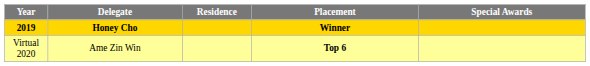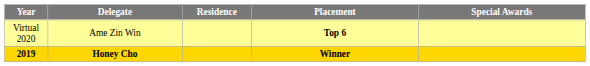rows swapped: Virtual 2020 <-> 2019
